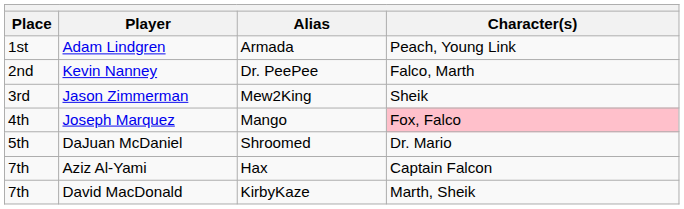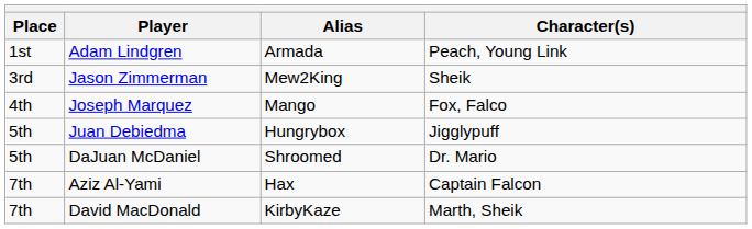- row: 2nd | Kevin Nanney | Dr. PeePee | Falco, Marth
Joseph Marquez | Character(s): pink background -> no background
+ row: 5th | Juan Debiedma | Hungrybox | Jigglypuff
